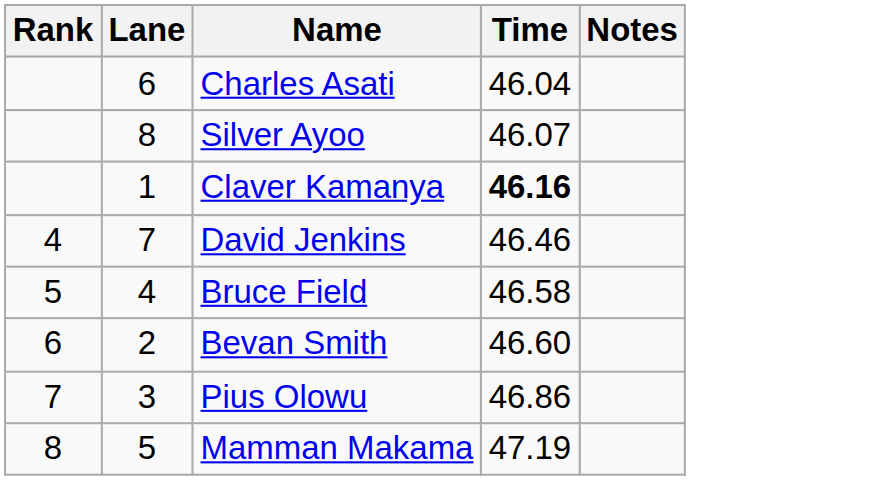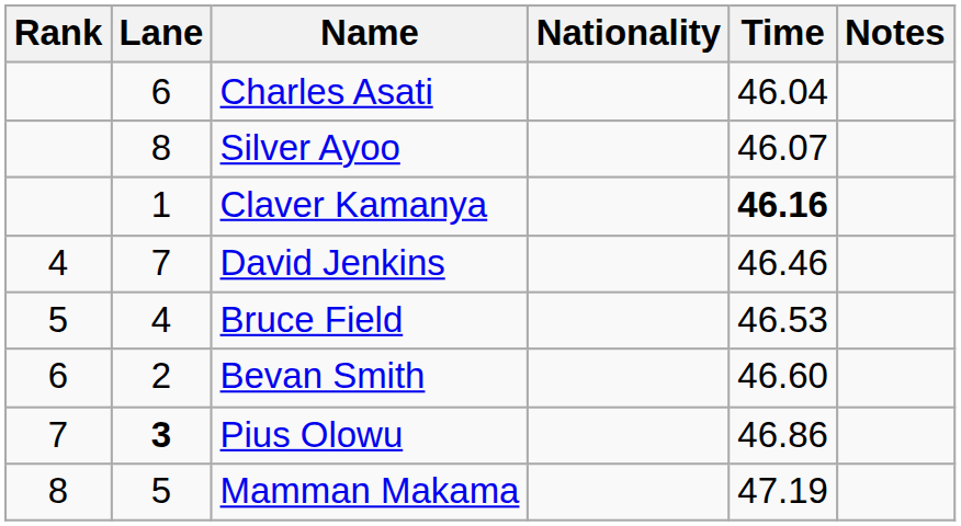+ column: Nationality
Bruce Field | Time: 46.58 -> 46.53
Pius Olowu | Lane: normal -> bold
